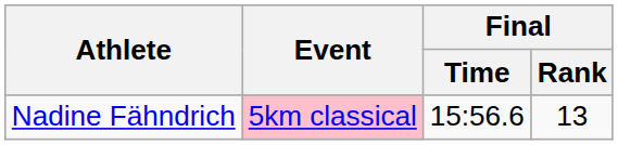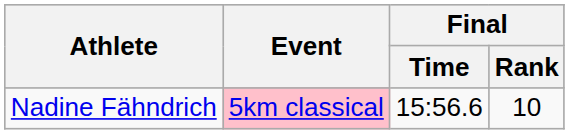Nadine Fähndrich | Final / Rank: 13 -> 10
